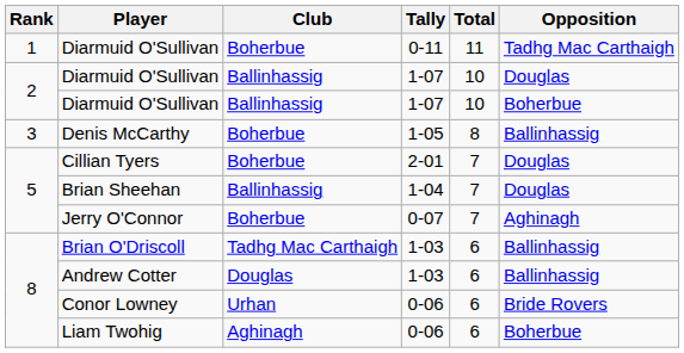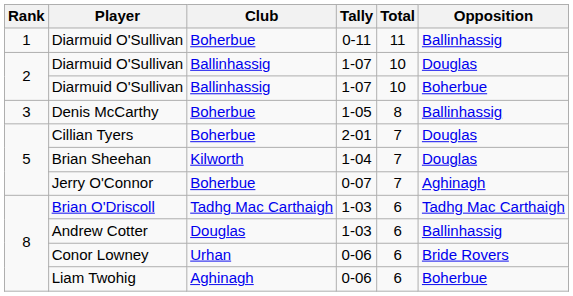Diarmuid O'Sullivan / 0-11 | Opposition: Tadhg Mac Carthaigh -> Ballinhassig
Brian Sheehan | Club: Ballinhassig -> Kilworth
Brian O'Driscoll | Opposition: Ballinhassig -> Tadhg Mac Carthaigh
